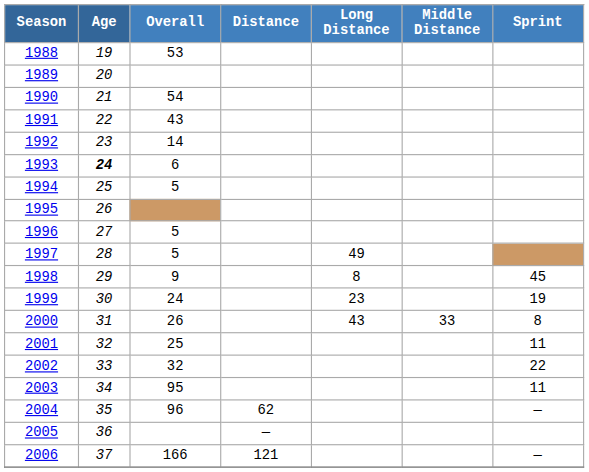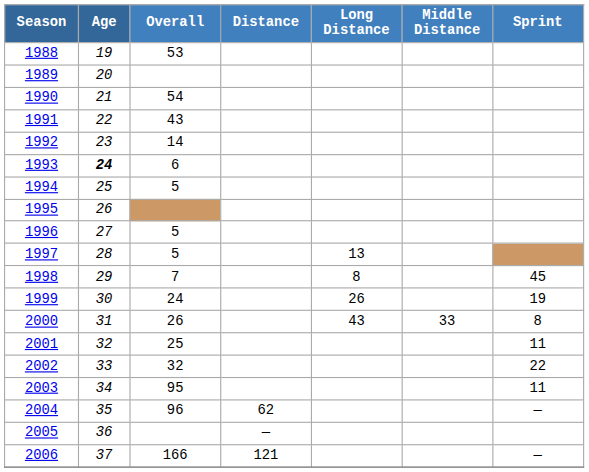1997 | Long Distance: 49 -> 13
1998 | Overall: 9 -> 7
1999 | Long Distance: 23 -> 26
